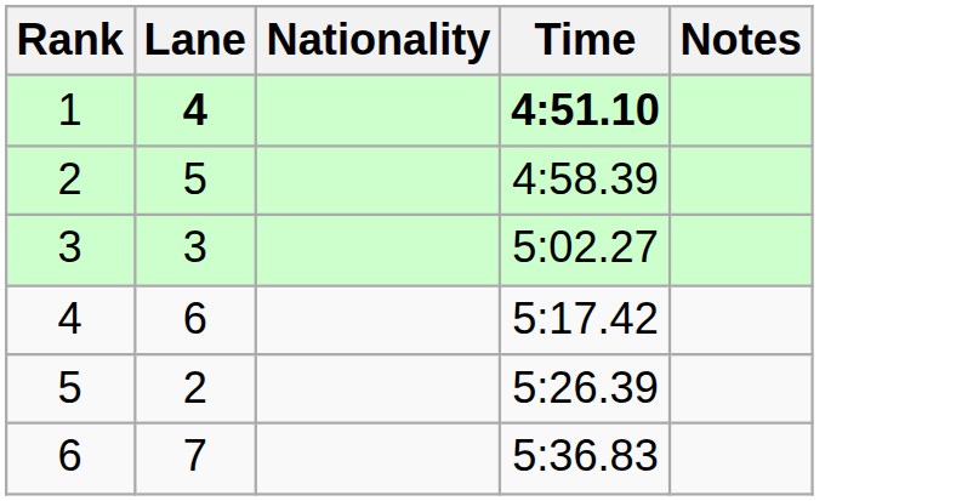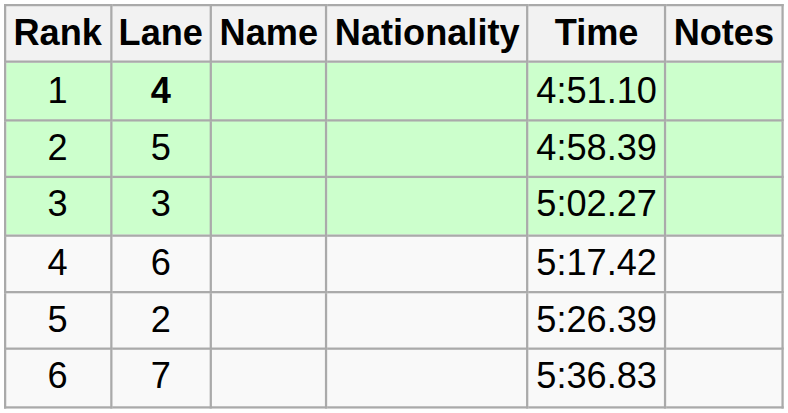+ column: Name
1 | Time: bold -> normal
